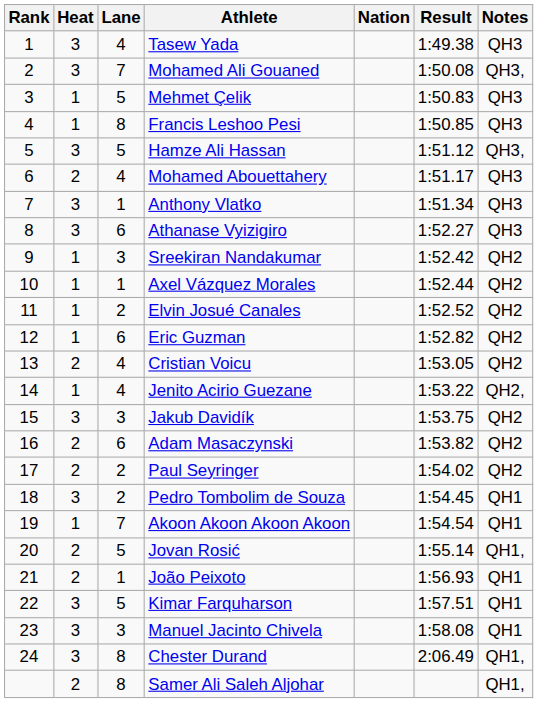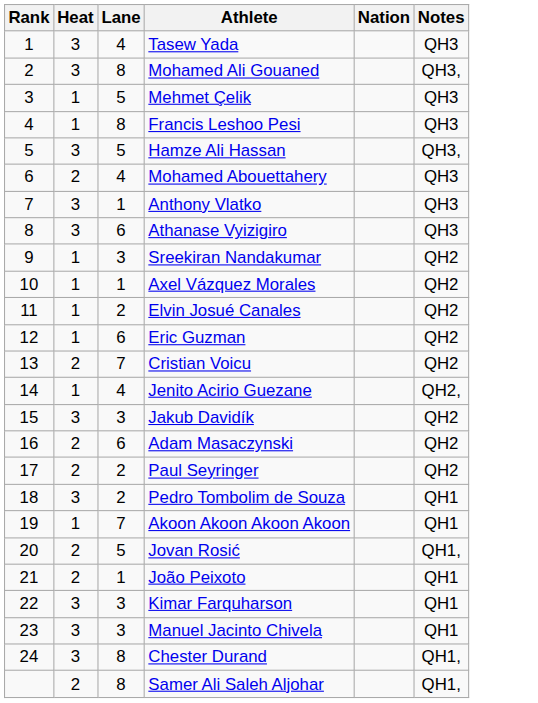- column: Result | 1:49.38 | 1:50.08 | 1:50.83 | 1:50.85 | 1:51.12 | 1:51.17 | 1:51.34 | 1:52.27 | 1:52.42 | 1:52.44 | 1:52.52 | 1:52.82 | 1:53.05 | 1:53.22 | 1:53.75 | 1:53.82 | 1:54.02 | 1:54.45 | 1:54.54 | 1:55.14 | 1:56.93 | 1:57.51 | 1:58.08 | 2:06.49
Mohamed Ali Gouaned | Lane: 7 -> 8
Cristian Voicu | Lane: 4 -> 7
Kimar Farquharson | Lane: 5 -> 3
